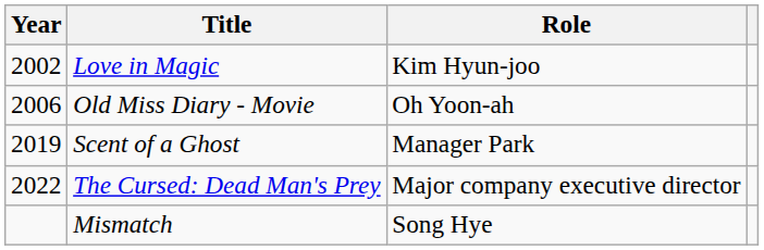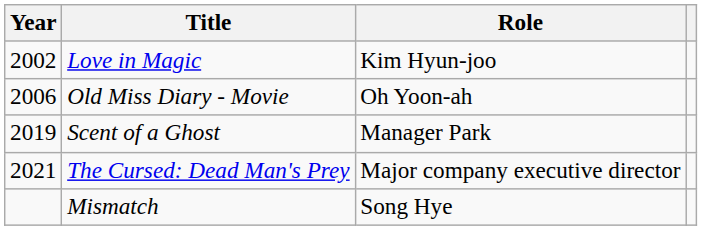The Cursed: Dead Man's Prey | Year: 2022 -> 2021
